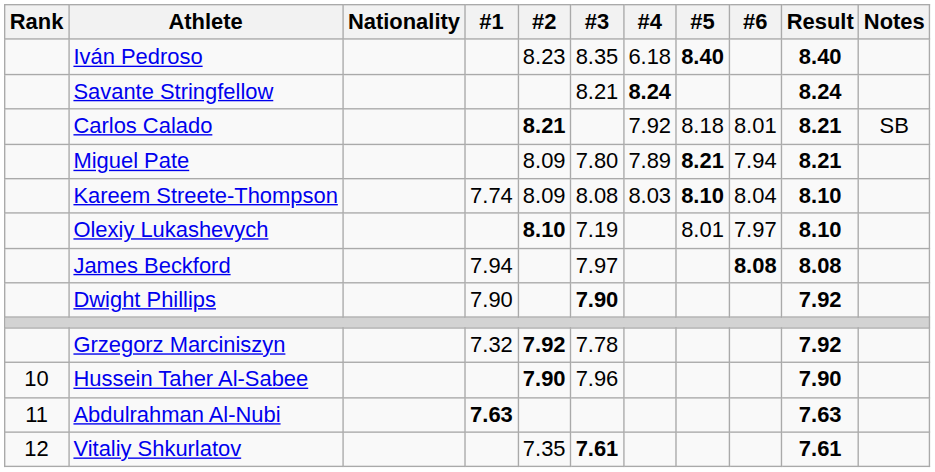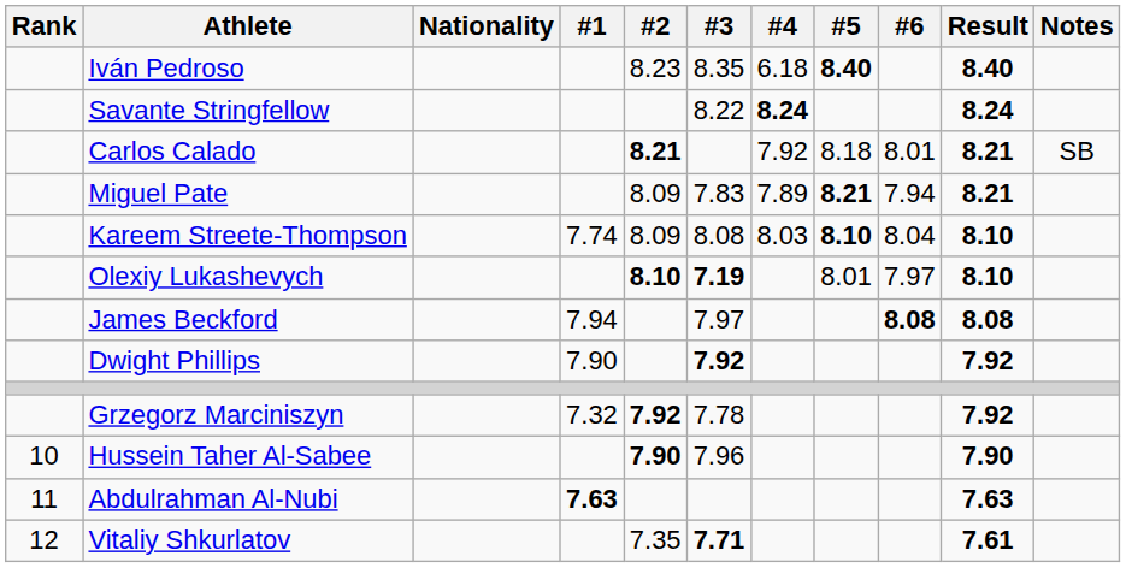Savante Stringfellow | #3: 8.21 -> 8.22
Miguel Pate | #3: 7.80 -> 7.83
Olexiy Lukashevych | #3: normal -> bold
Dwight Phillips | #3: 7.90 -> 7.92
Vitaliy Shkurlatov | #3: 7.61 -> 7.71
